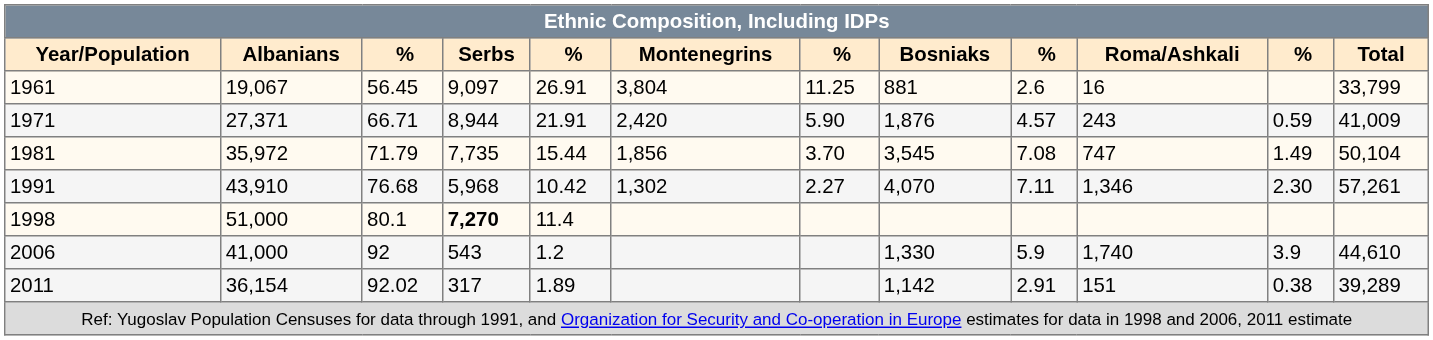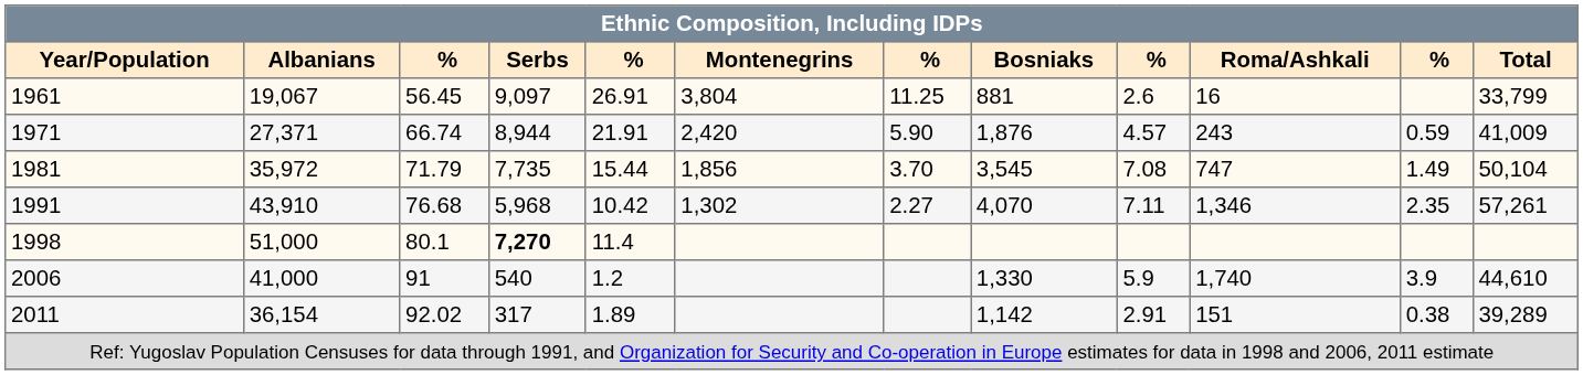1971 | column 3: 66.71 -> 66.74
1991 | column 11: 2.30 -> 2.35
2006 | column 3: 92 -> 91
2006 | Serbs: 543 -> 540
